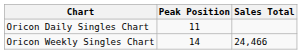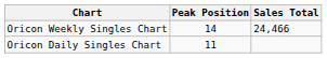rows swapped: Oricon Daily Singles Chart <-> Oricon Weekly Singles Chart
